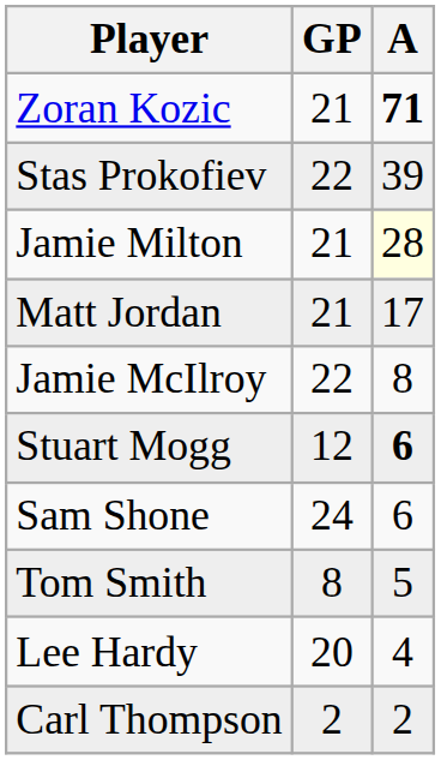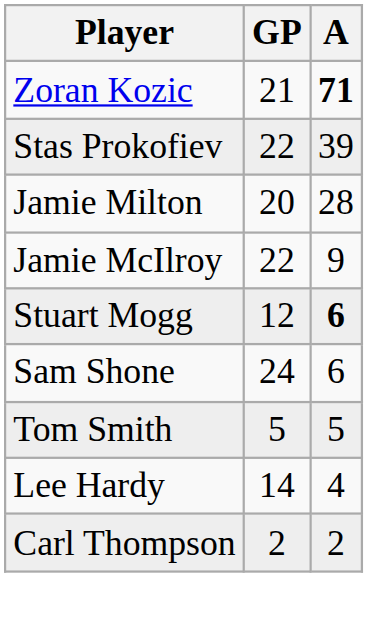Jamie Milton | GP: 21 -> 20
Jamie Milton | A: lightyellow background -> no background
- row: Matt Jordan | 21 | 17
Jamie McIlroy | A: 8 -> 9
Tom Smith | GP: 8 -> 5
Lee Hardy | GP: 20 -> 14
